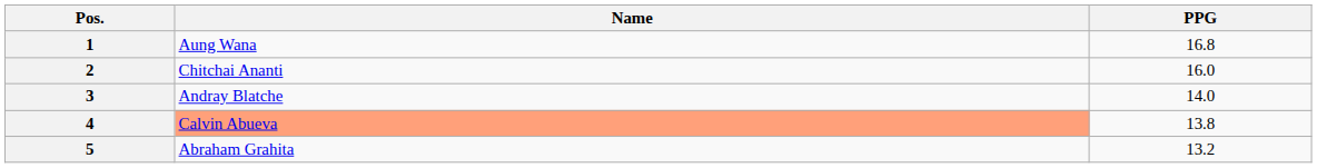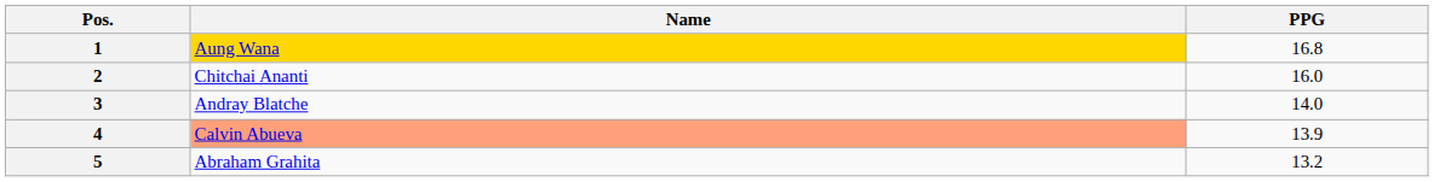1 | Name: no background -> gold background
4 | PPG: 13.8 -> 13.9
